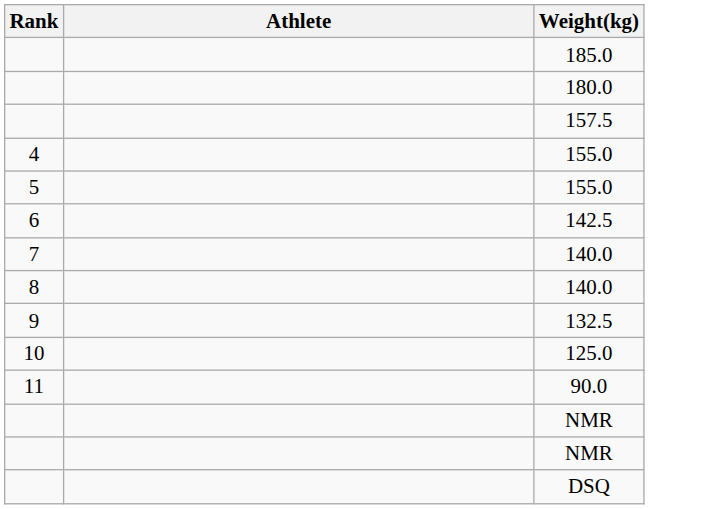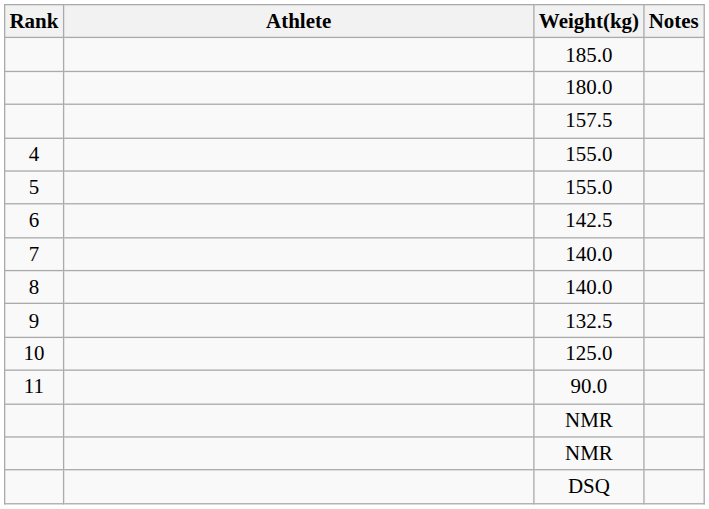+ column: Notes
